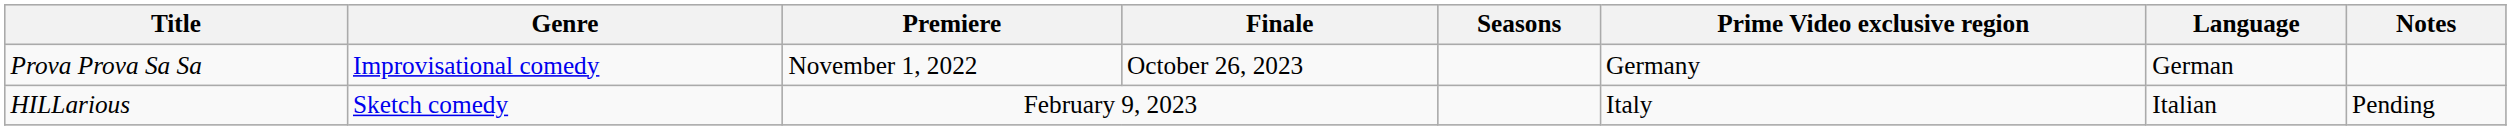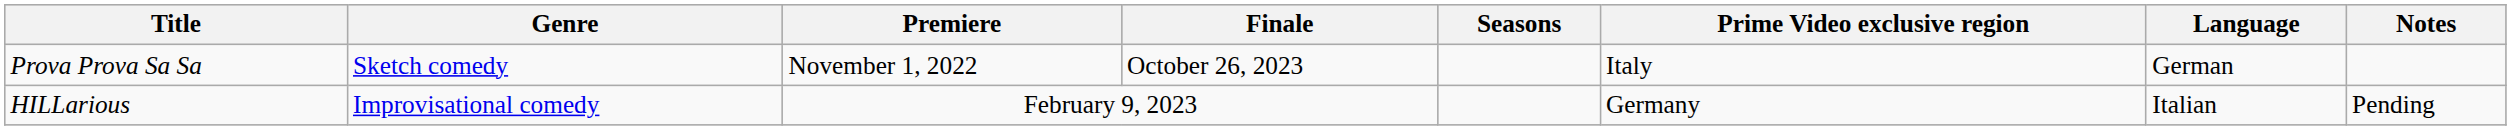Prova Prova Sa Sa | Genre: Improvisational comedy -> Sketch comedy
Prova Prova Sa Sa | Prime Video exclusive region: Germany -> Italy
HILLarious | Genre: Sketch comedy -> Improvisational comedy
HILLarious | Prime Video exclusive region: Italy -> Germany
